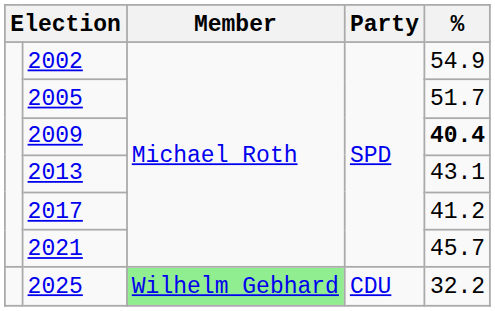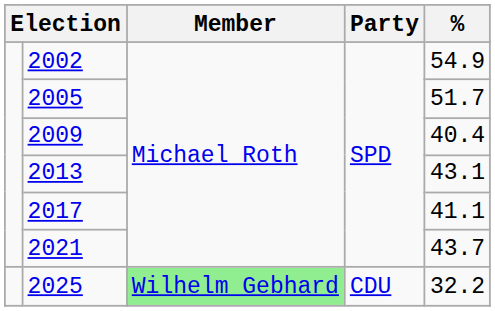2009 | %: bold -> normal
2017 | %: 41.2 -> 41.1
2021 | %: 45.7 -> 43.7
